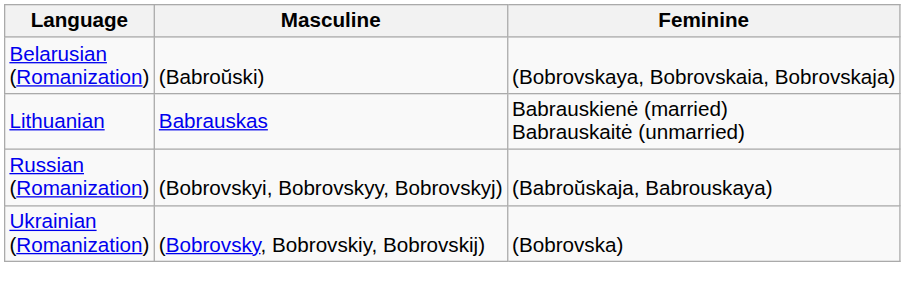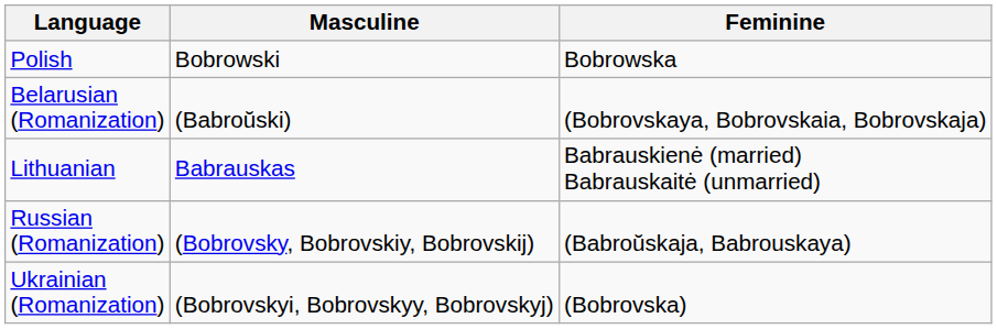+ row: Polish | Bobrowski | Bobrowska
Russian (Romanization) | Masculine: (Bobrovskyi, Bobrovskyy, Bobrovskyj) -> (Bobrovsky, Bobrovskiy, Bobrovskij)
Ukrainian (Romanization) | Masculine: (Bobrovsky, Bobrovskiy, Bobrovskij) -> (Bobrovskyi, Bobrovskyy, Bobrovskyj)
